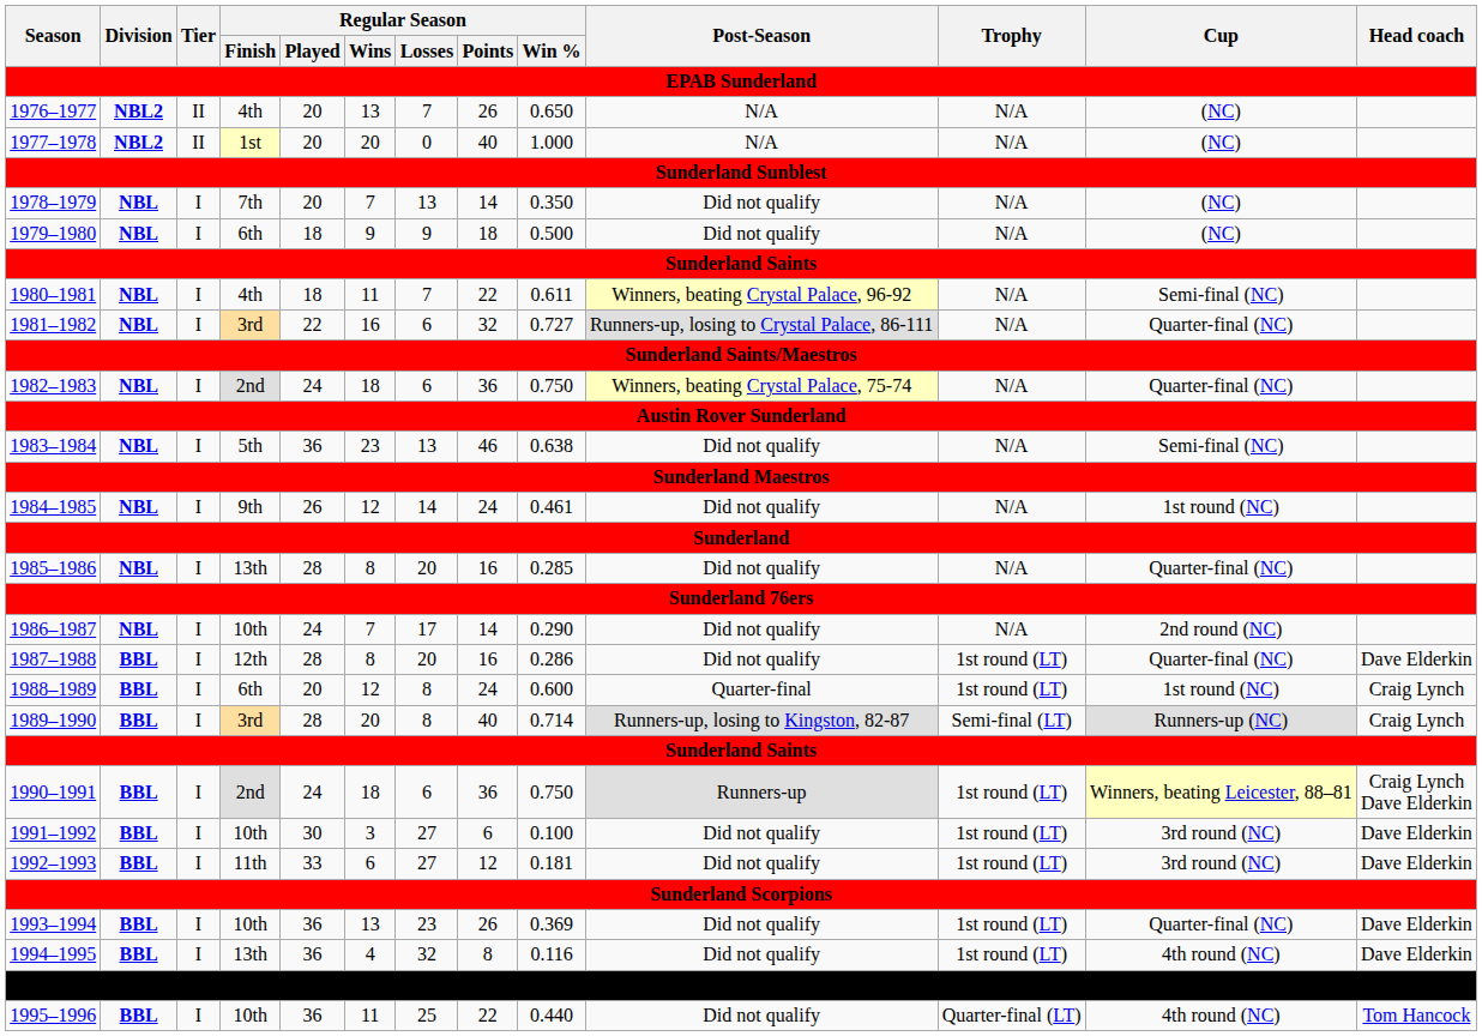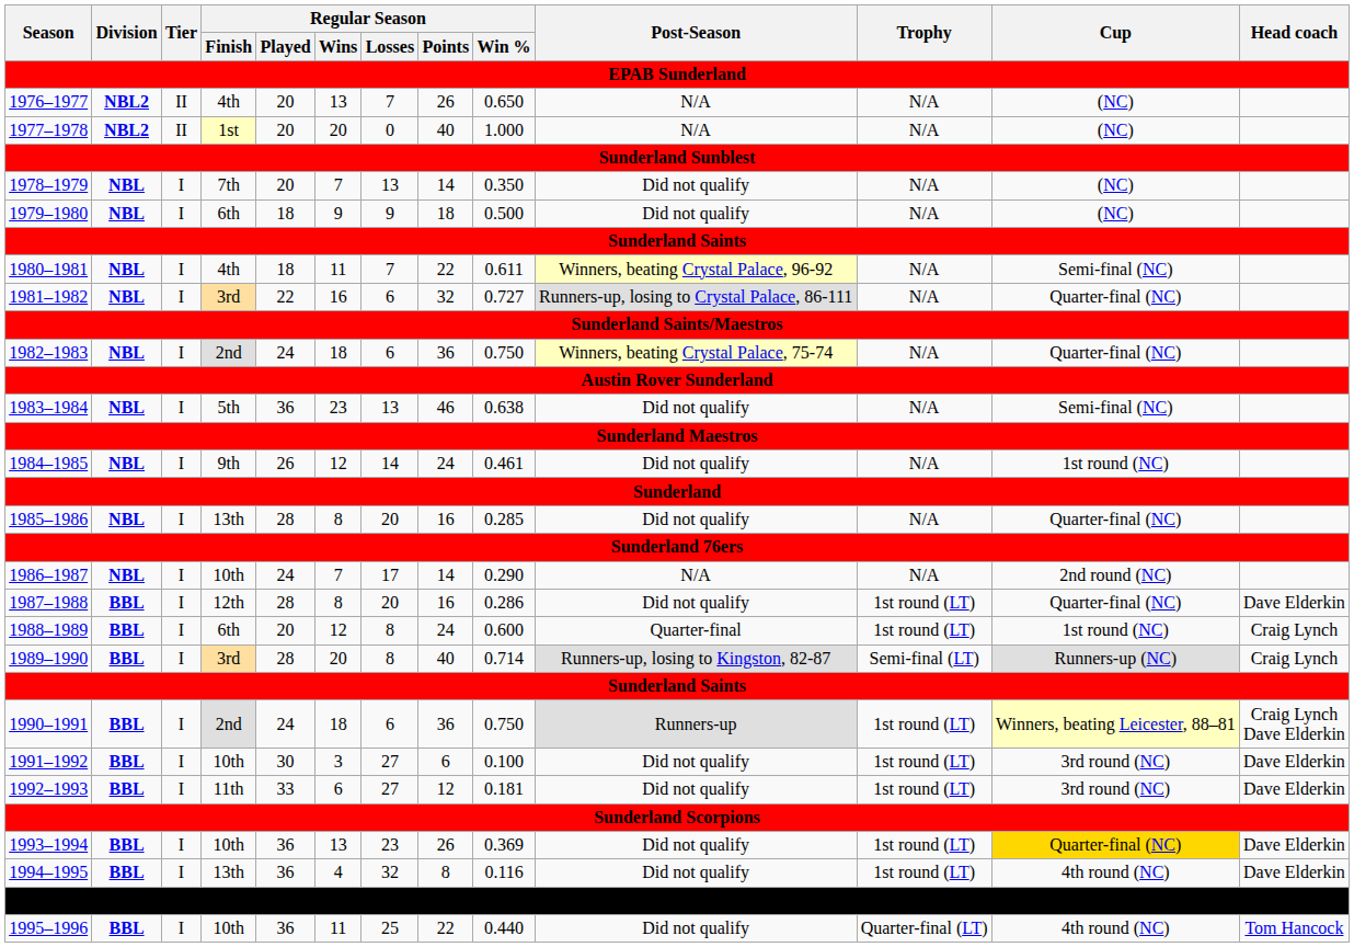1986–1987 | Post-Season: Did not qualify -> N/A
1993–1994 | Cup: no background -> gold background
